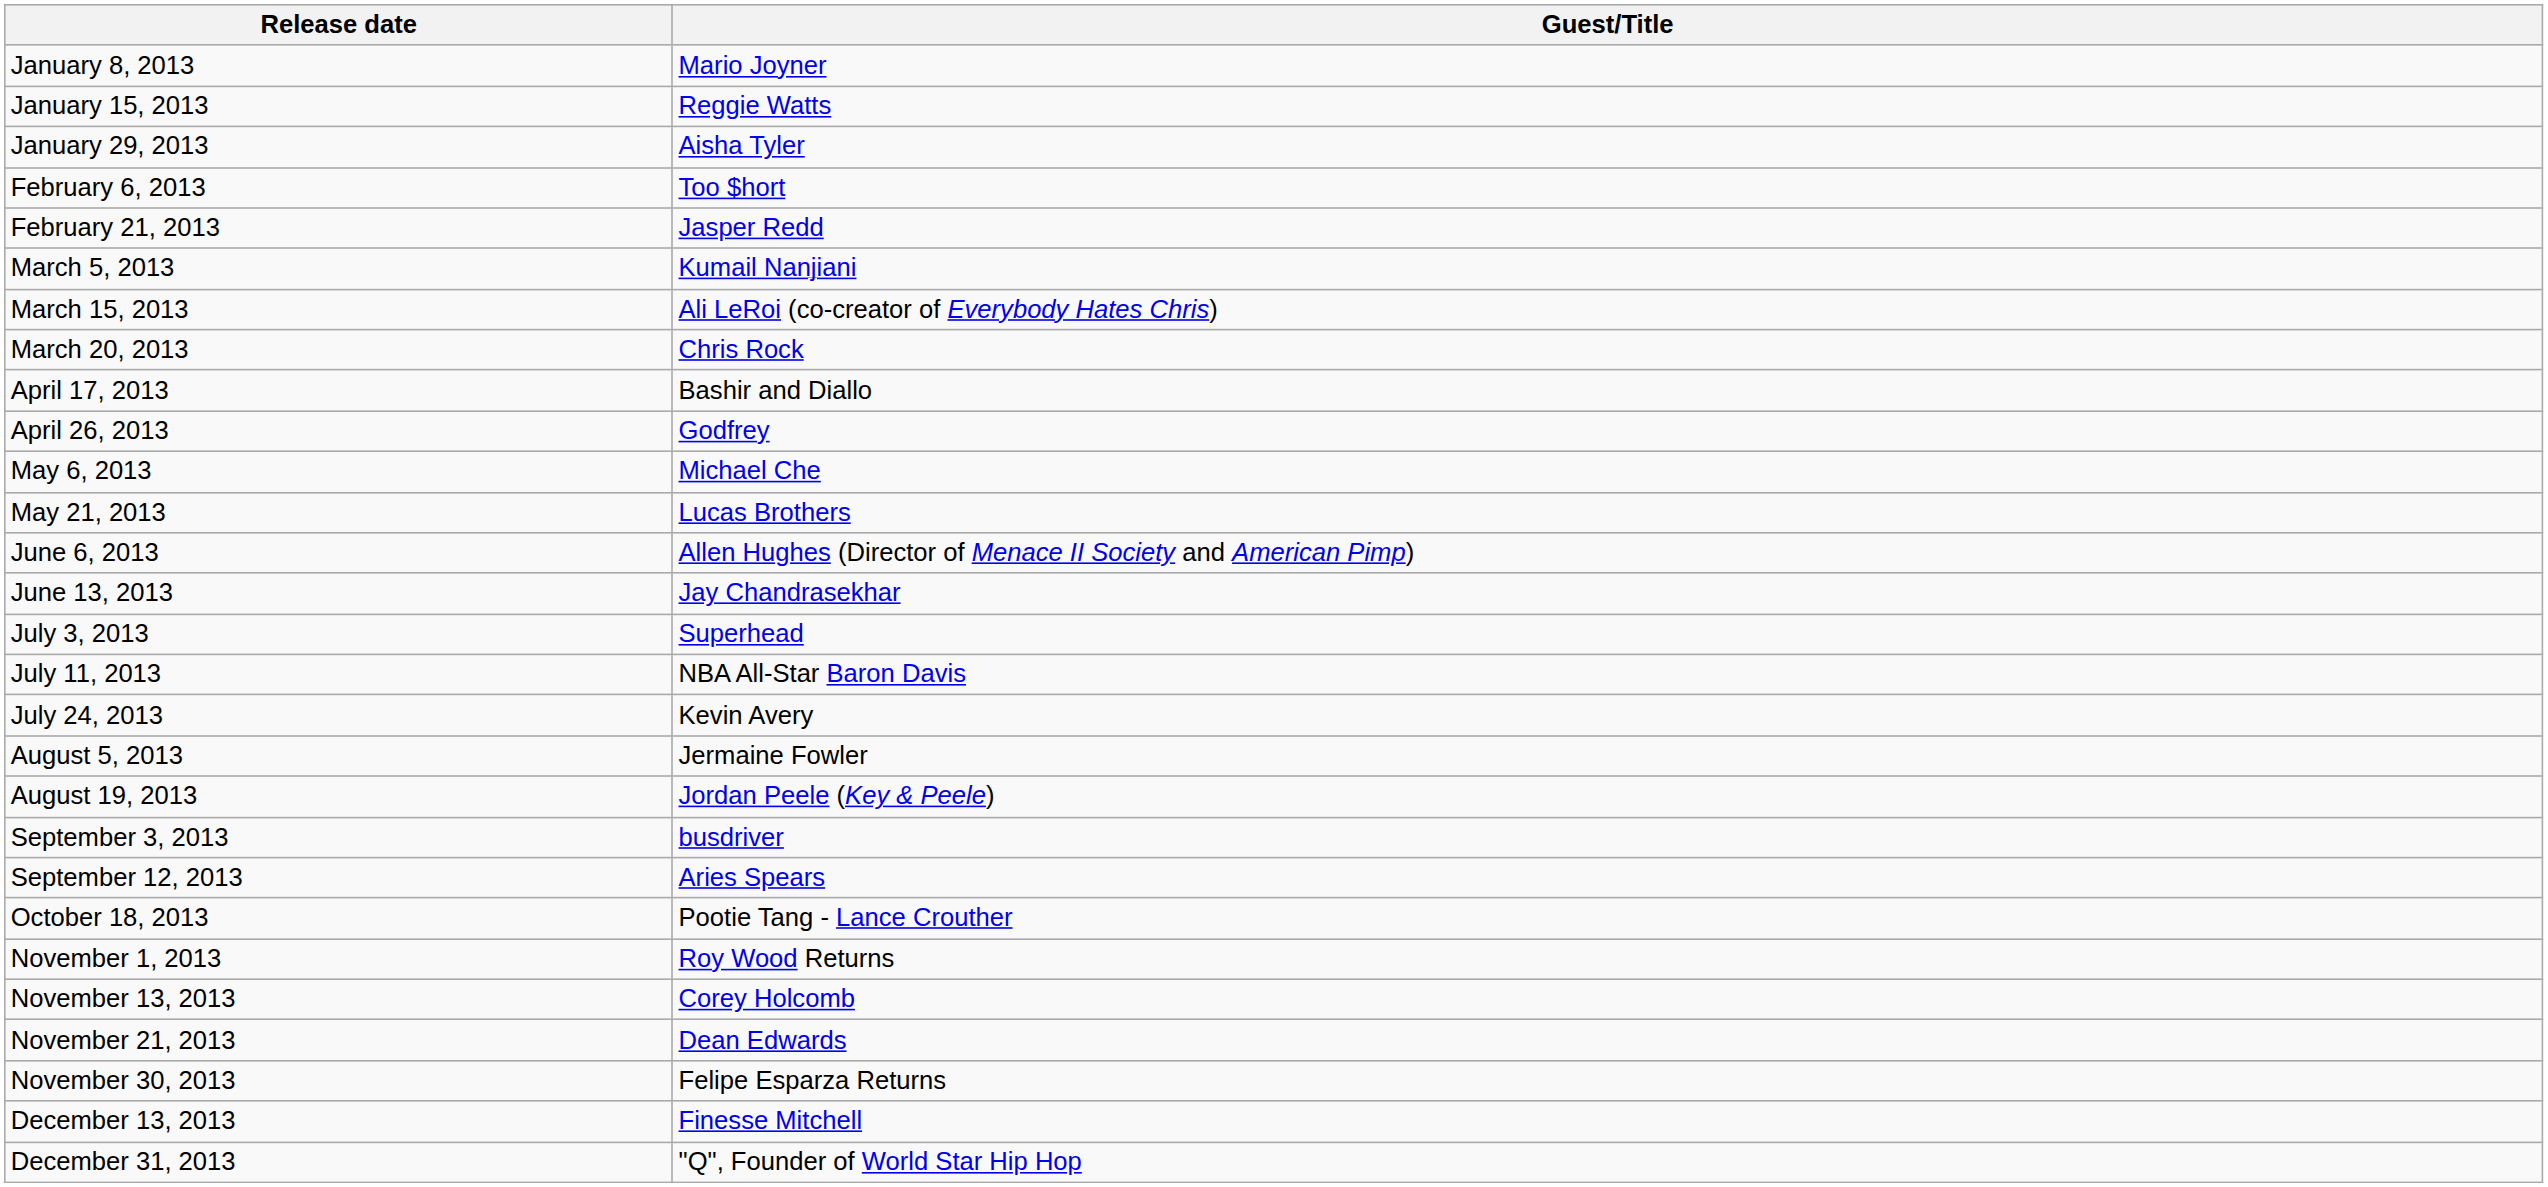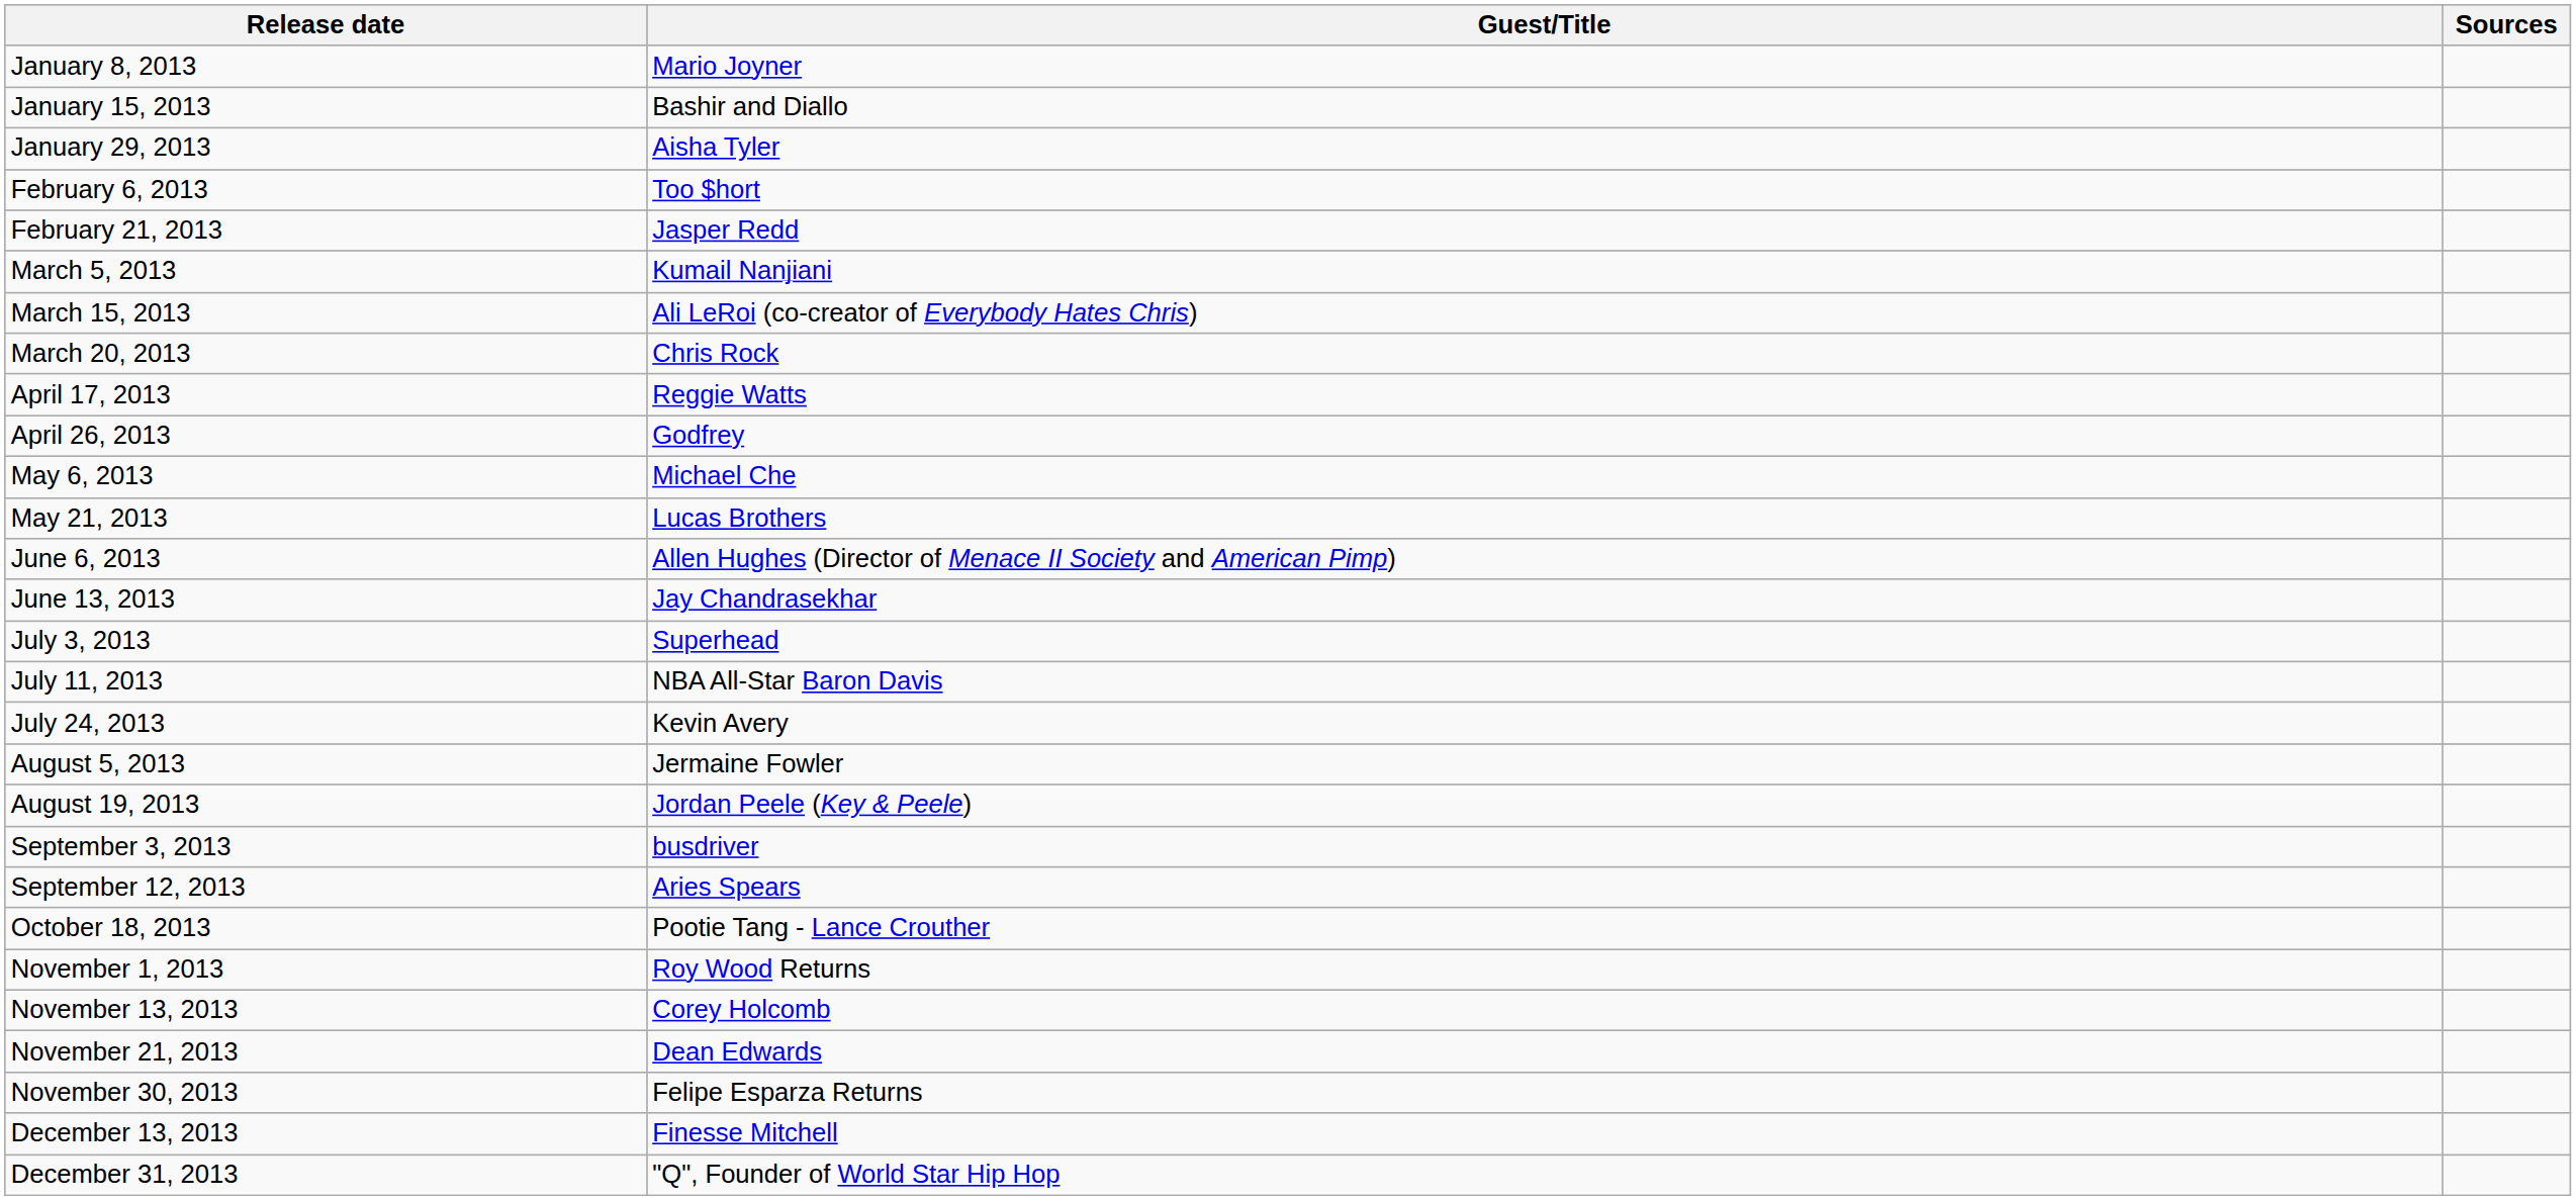+ column: Sources
January 15, 2013 | Guest/Title: Reggie Watts -> Bashir and Diallo
April 17, 2013 | Guest/Title: Bashir and Diallo -> Reggie Watts
